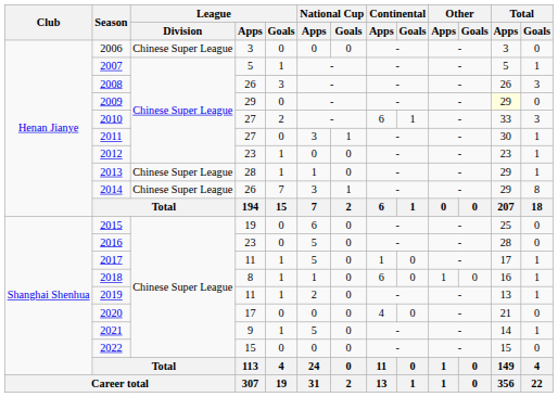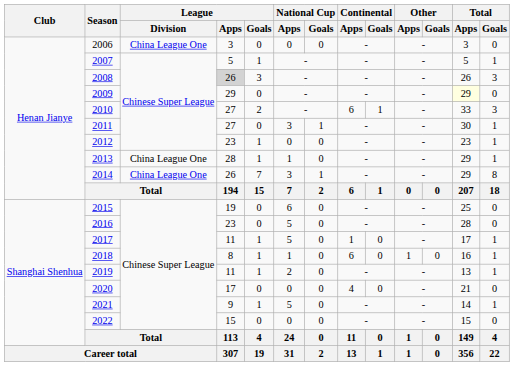2006 | League / Division: Chinese Super League -> China League One
2008 | League / Apps: no background -> lightgrey background
2013 | League / Division: Chinese Super League -> China League One
2014 | League / Division: Chinese Super League -> China League One
